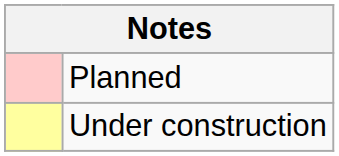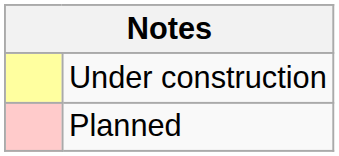rows swapped: Under construction <-> Planned
